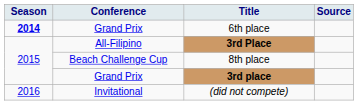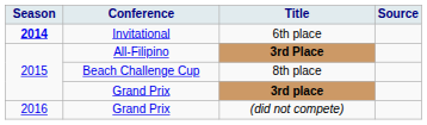6th place | Conference: Grand Prix -> Invitational
(did not compete) | Conference: Invitational -> Grand Prix
